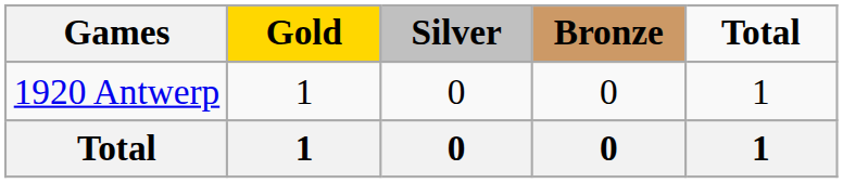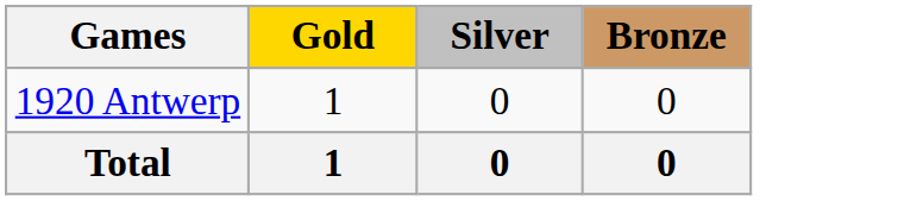- column: Total | 1 | 1
